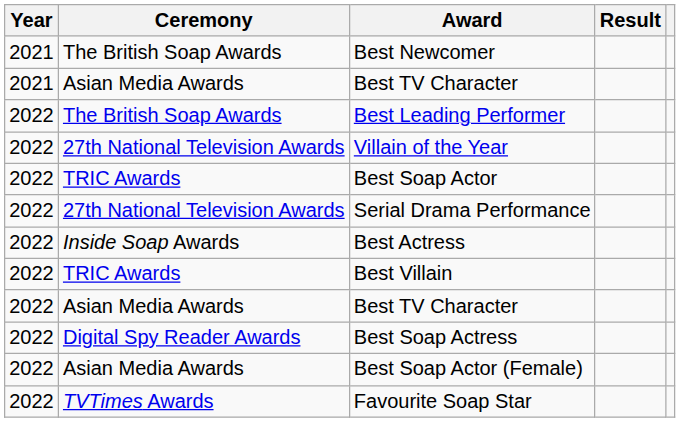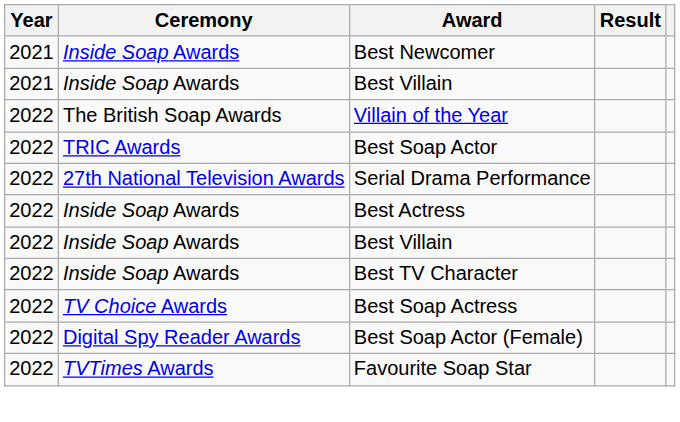Best Newcomer | Ceremony: The British Soap Awards -> Inside Soap Awards
+ row: 2021 | Inside Soap Awards | Best Villain
- row: 2021 | Asian Media Awards | Best TV Character
- row: 2022 | The British Soap Awards | Best Leading Performer
Villain of the Year | Ceremony: 27th National Television Awards -> The British Soap Awards
2022 / Best Villain | Ceremony: TRIC Awards -> Inside Soap Awards
2022 / Best TV Character | Ceremony: Asian Media Awards -> Inside Soap Awards
Best Soap Actress | Ceremony: Digital Spy Reader Awards -> TV Choice Awards
Best Soap Actor (Female) | Ceremony: Asian Media Awards -> Digital Spy Reader Awards
